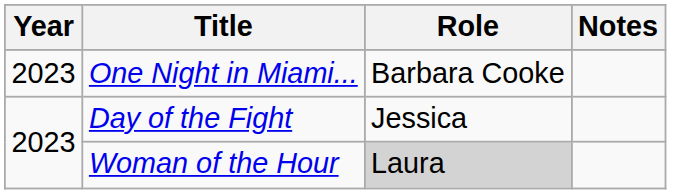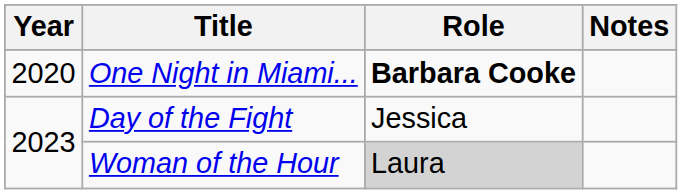One Night in Miami... | Year: 2023 -> 2020
One Night in Miami... | Role: normal -> bold
